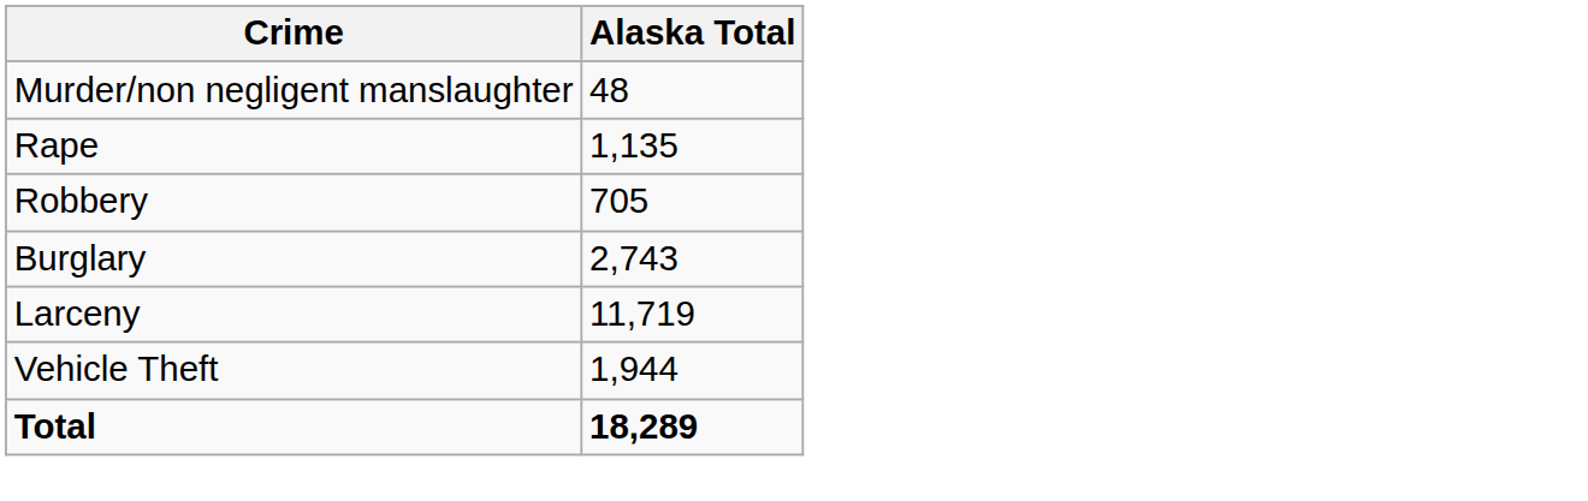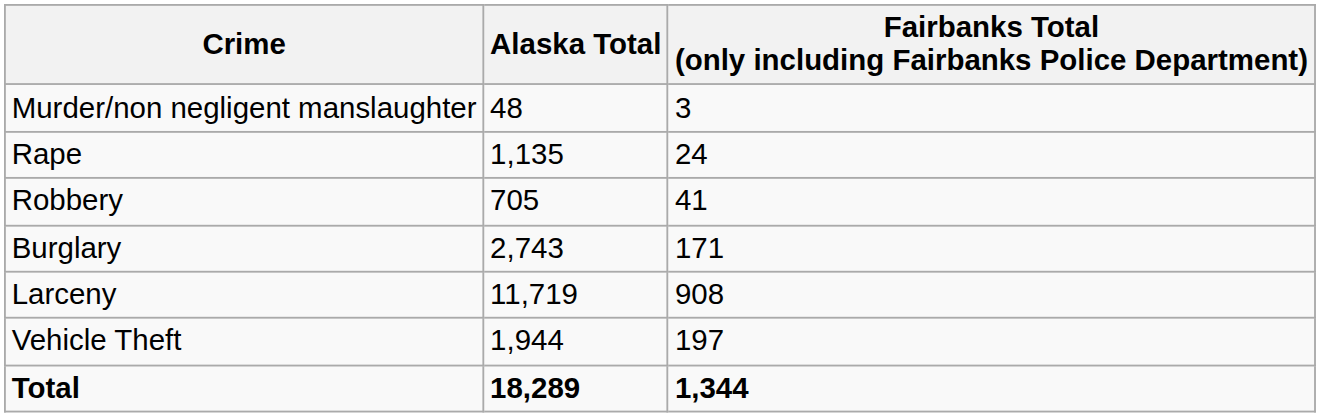+ column: Fairbanks Total (only including Fairbanks Police Department) | 3 | 24 | 41 | 171 | 908 | 197 | 1,344
